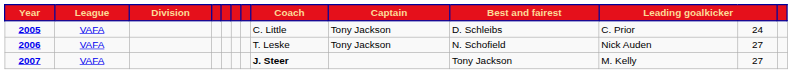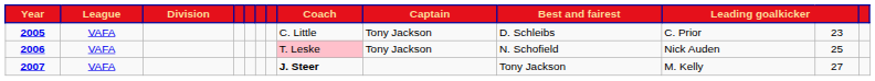2005 | column 12: 24 -> 23
2006 | Coach: no background -> pink background
2006 | column 12: 27 -> 25
